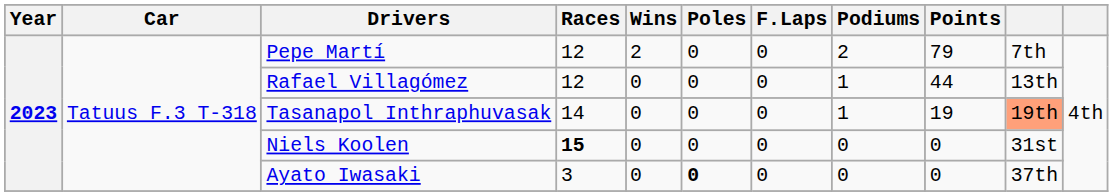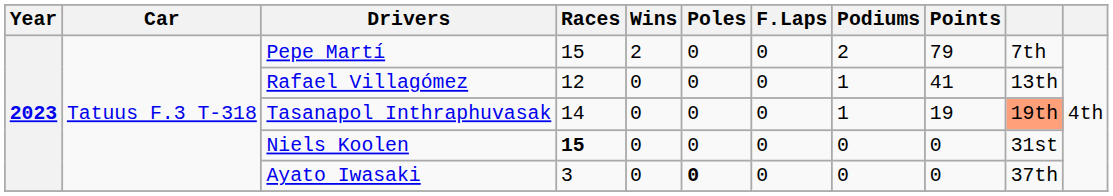Pepe Martí | Races: 12 -> 15
Rafael Villagómez | Points: 44 -> 41
